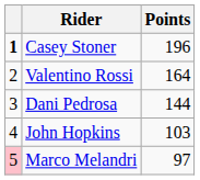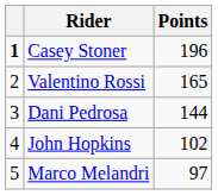Valentino Rossi | Points: 164 -> 165
John Hopkins | Points: 103 -> 102
Marco Melandri | column 1: pink background -> no background
